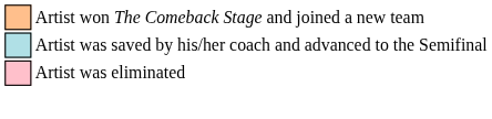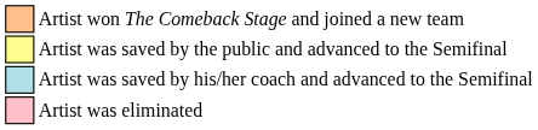+ row: Artist was saved by the public and advanced to the Semifinal
